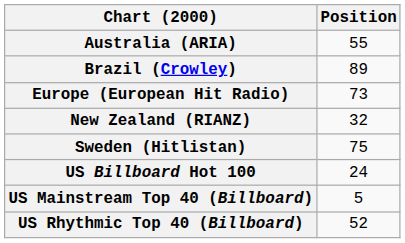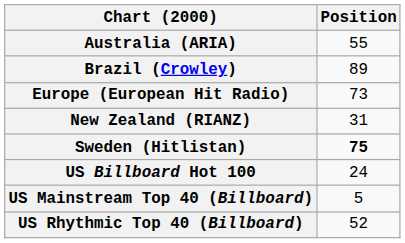New Zealand (RIANZ) | Position: 32 -> 31
Sweden (Hitlistan) | Position: normal -> bold
